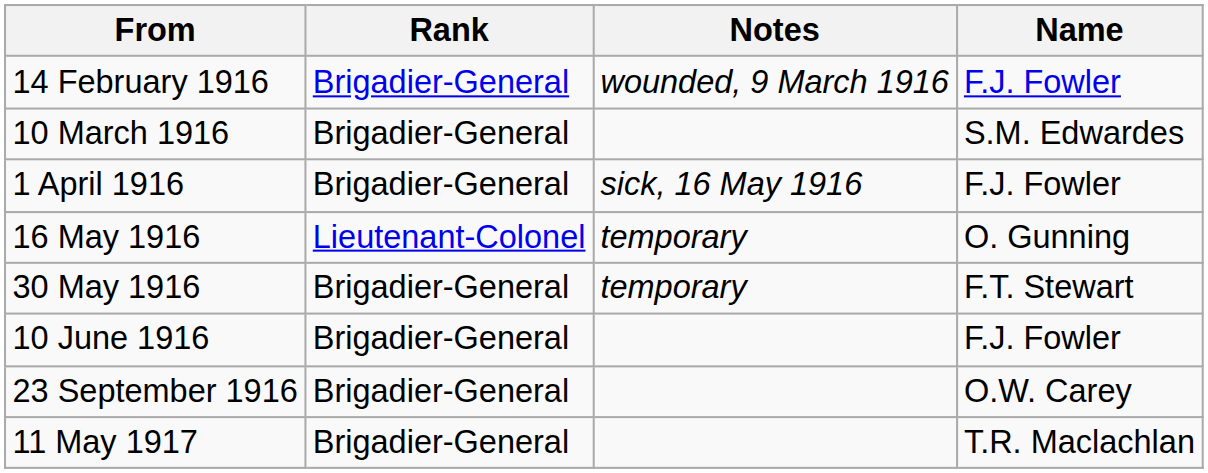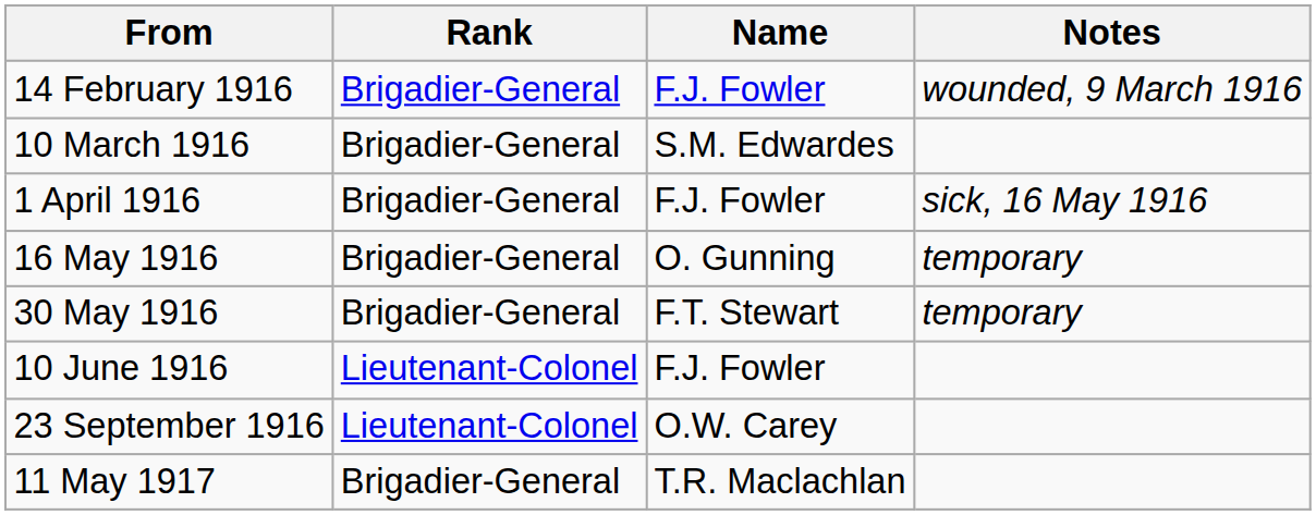columns swapped: Name <-> Notes
16 May 1916 | Rank: Lieutenant-Colonel -> Brigadier-General
10 June 1916 | Rank: Brigadier-General -> Lieutenant-Colonel
23 September 1916 | Rank: Brigadier-General -> Lieutenant-Colonel
